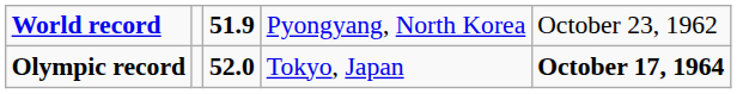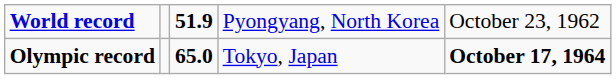Olympic record | column 3: 52.0 -> 65.0
